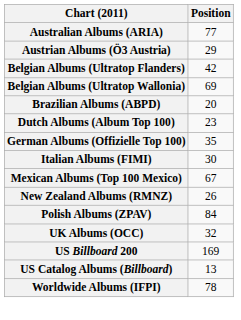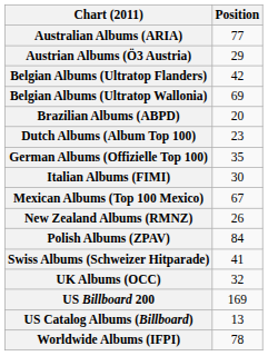+ row: Swiss Albums (Schweizer Hitparade) | 41
